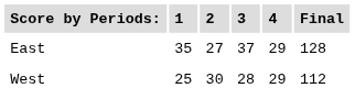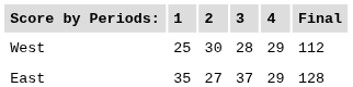rows swapped: West <-> East
